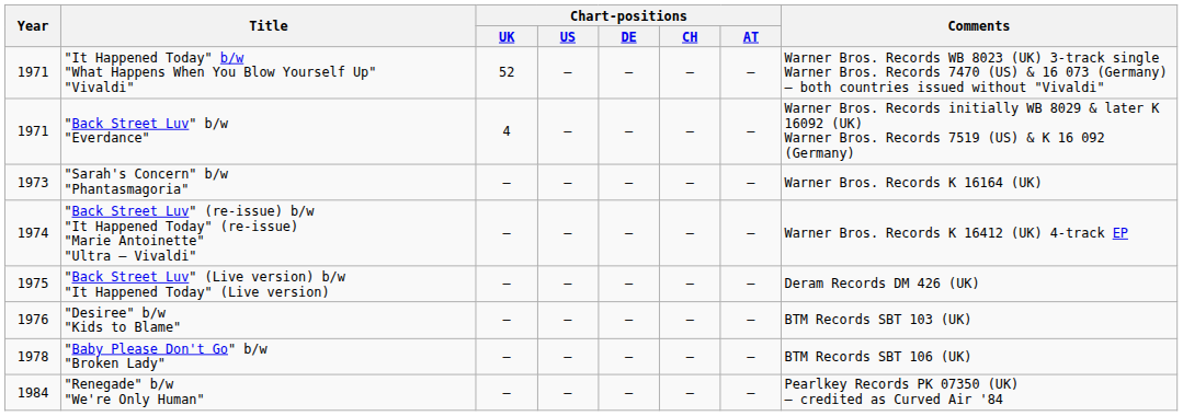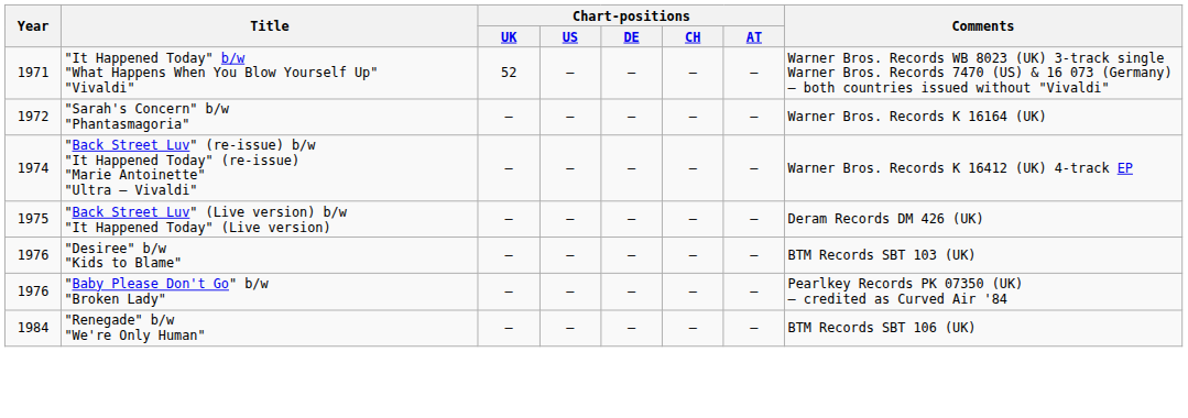- row: 1971 | "Back Street Luv" b/w "Everdance" | 4 | – | – | – | – | Warner Bros. Records initially WB 8029 & later K 16092 (UK) Warner Bros. Records 7519 (US) & K 16 092 (Germany)
"Sarah's Concern" b/w "Phantasmagoria" | Year: 1973 -> 1972
"Baby Please Don't Go" b/w "Broken Lady" | Year: 1978 -> 1976
"Baby Please Don't Go" b/w "Broken Lady" | Comments: BTM Records SBT 106 (UK) -> Pearlkey Records PK 07350 (UK) – credited as Curved Air '84
"Renegade" b/w "We're Only Human" | Comments: Pearlkey Records PK 07350 (UK) – credited as Curved Air '84 -> BTM Records SBT 106 (UK)
